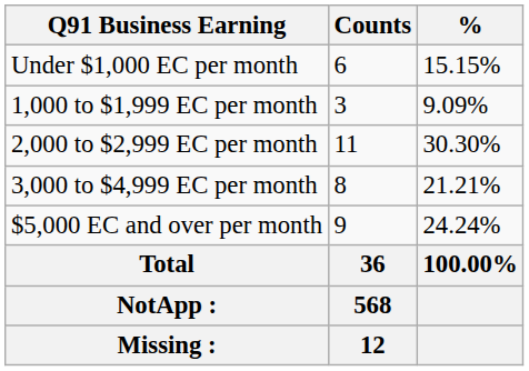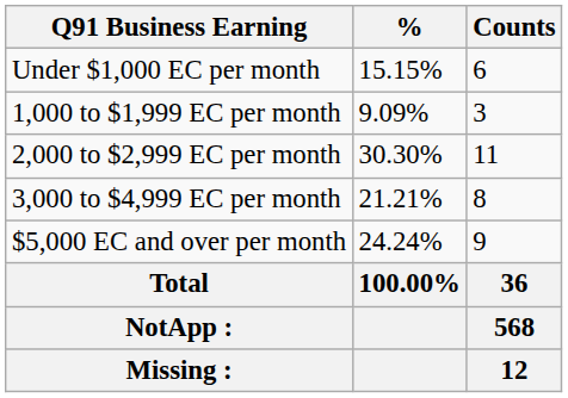columns swapped: Counts <-> %
